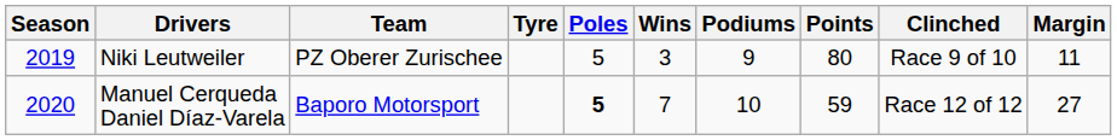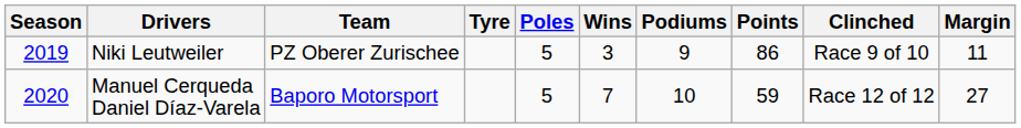Niki Leutweiler | Points: 80 -> 86
Manuel Cerqueda Daniel Díaz-Varela | Poles: bold -> normal
